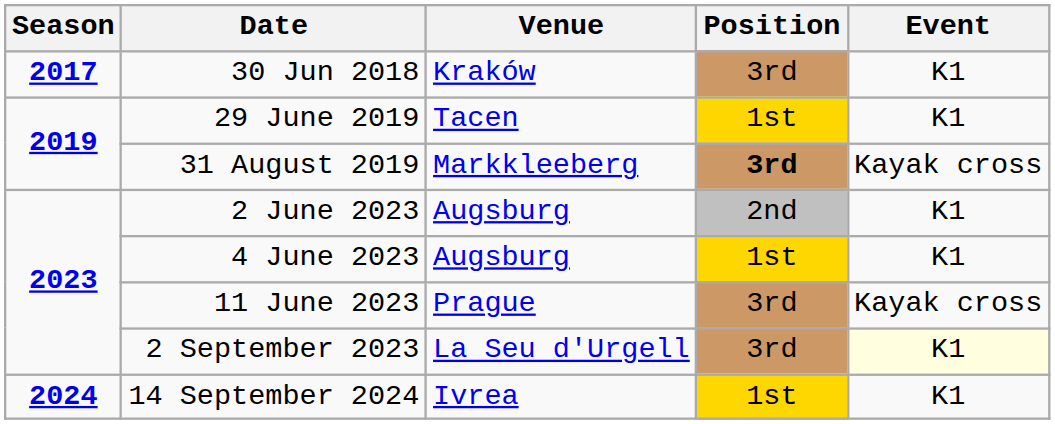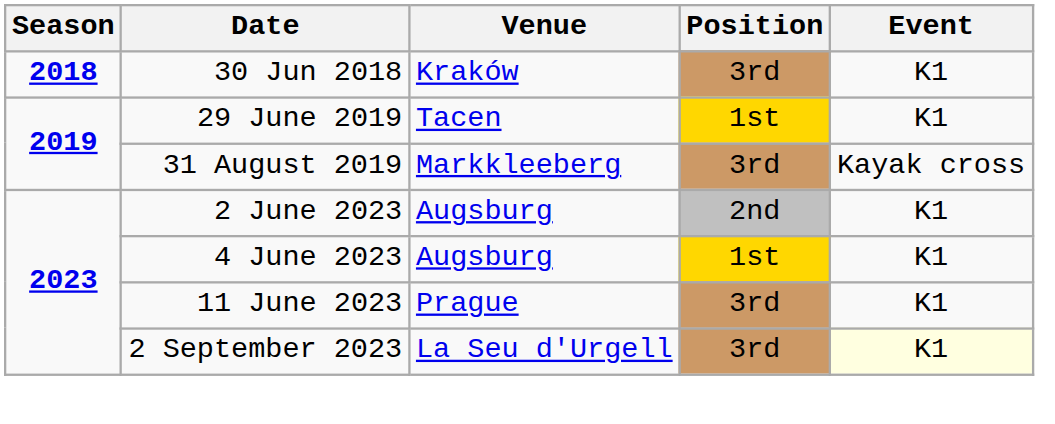30 Jun 2018 | Season: 2017 -> 2018
31 August 2019 | Position: bold -> normal
11 June 2023 | Event: Kayak cross -> K1
- row: 2024 | 14 September 2024 | Ivrea | 1st | K1
